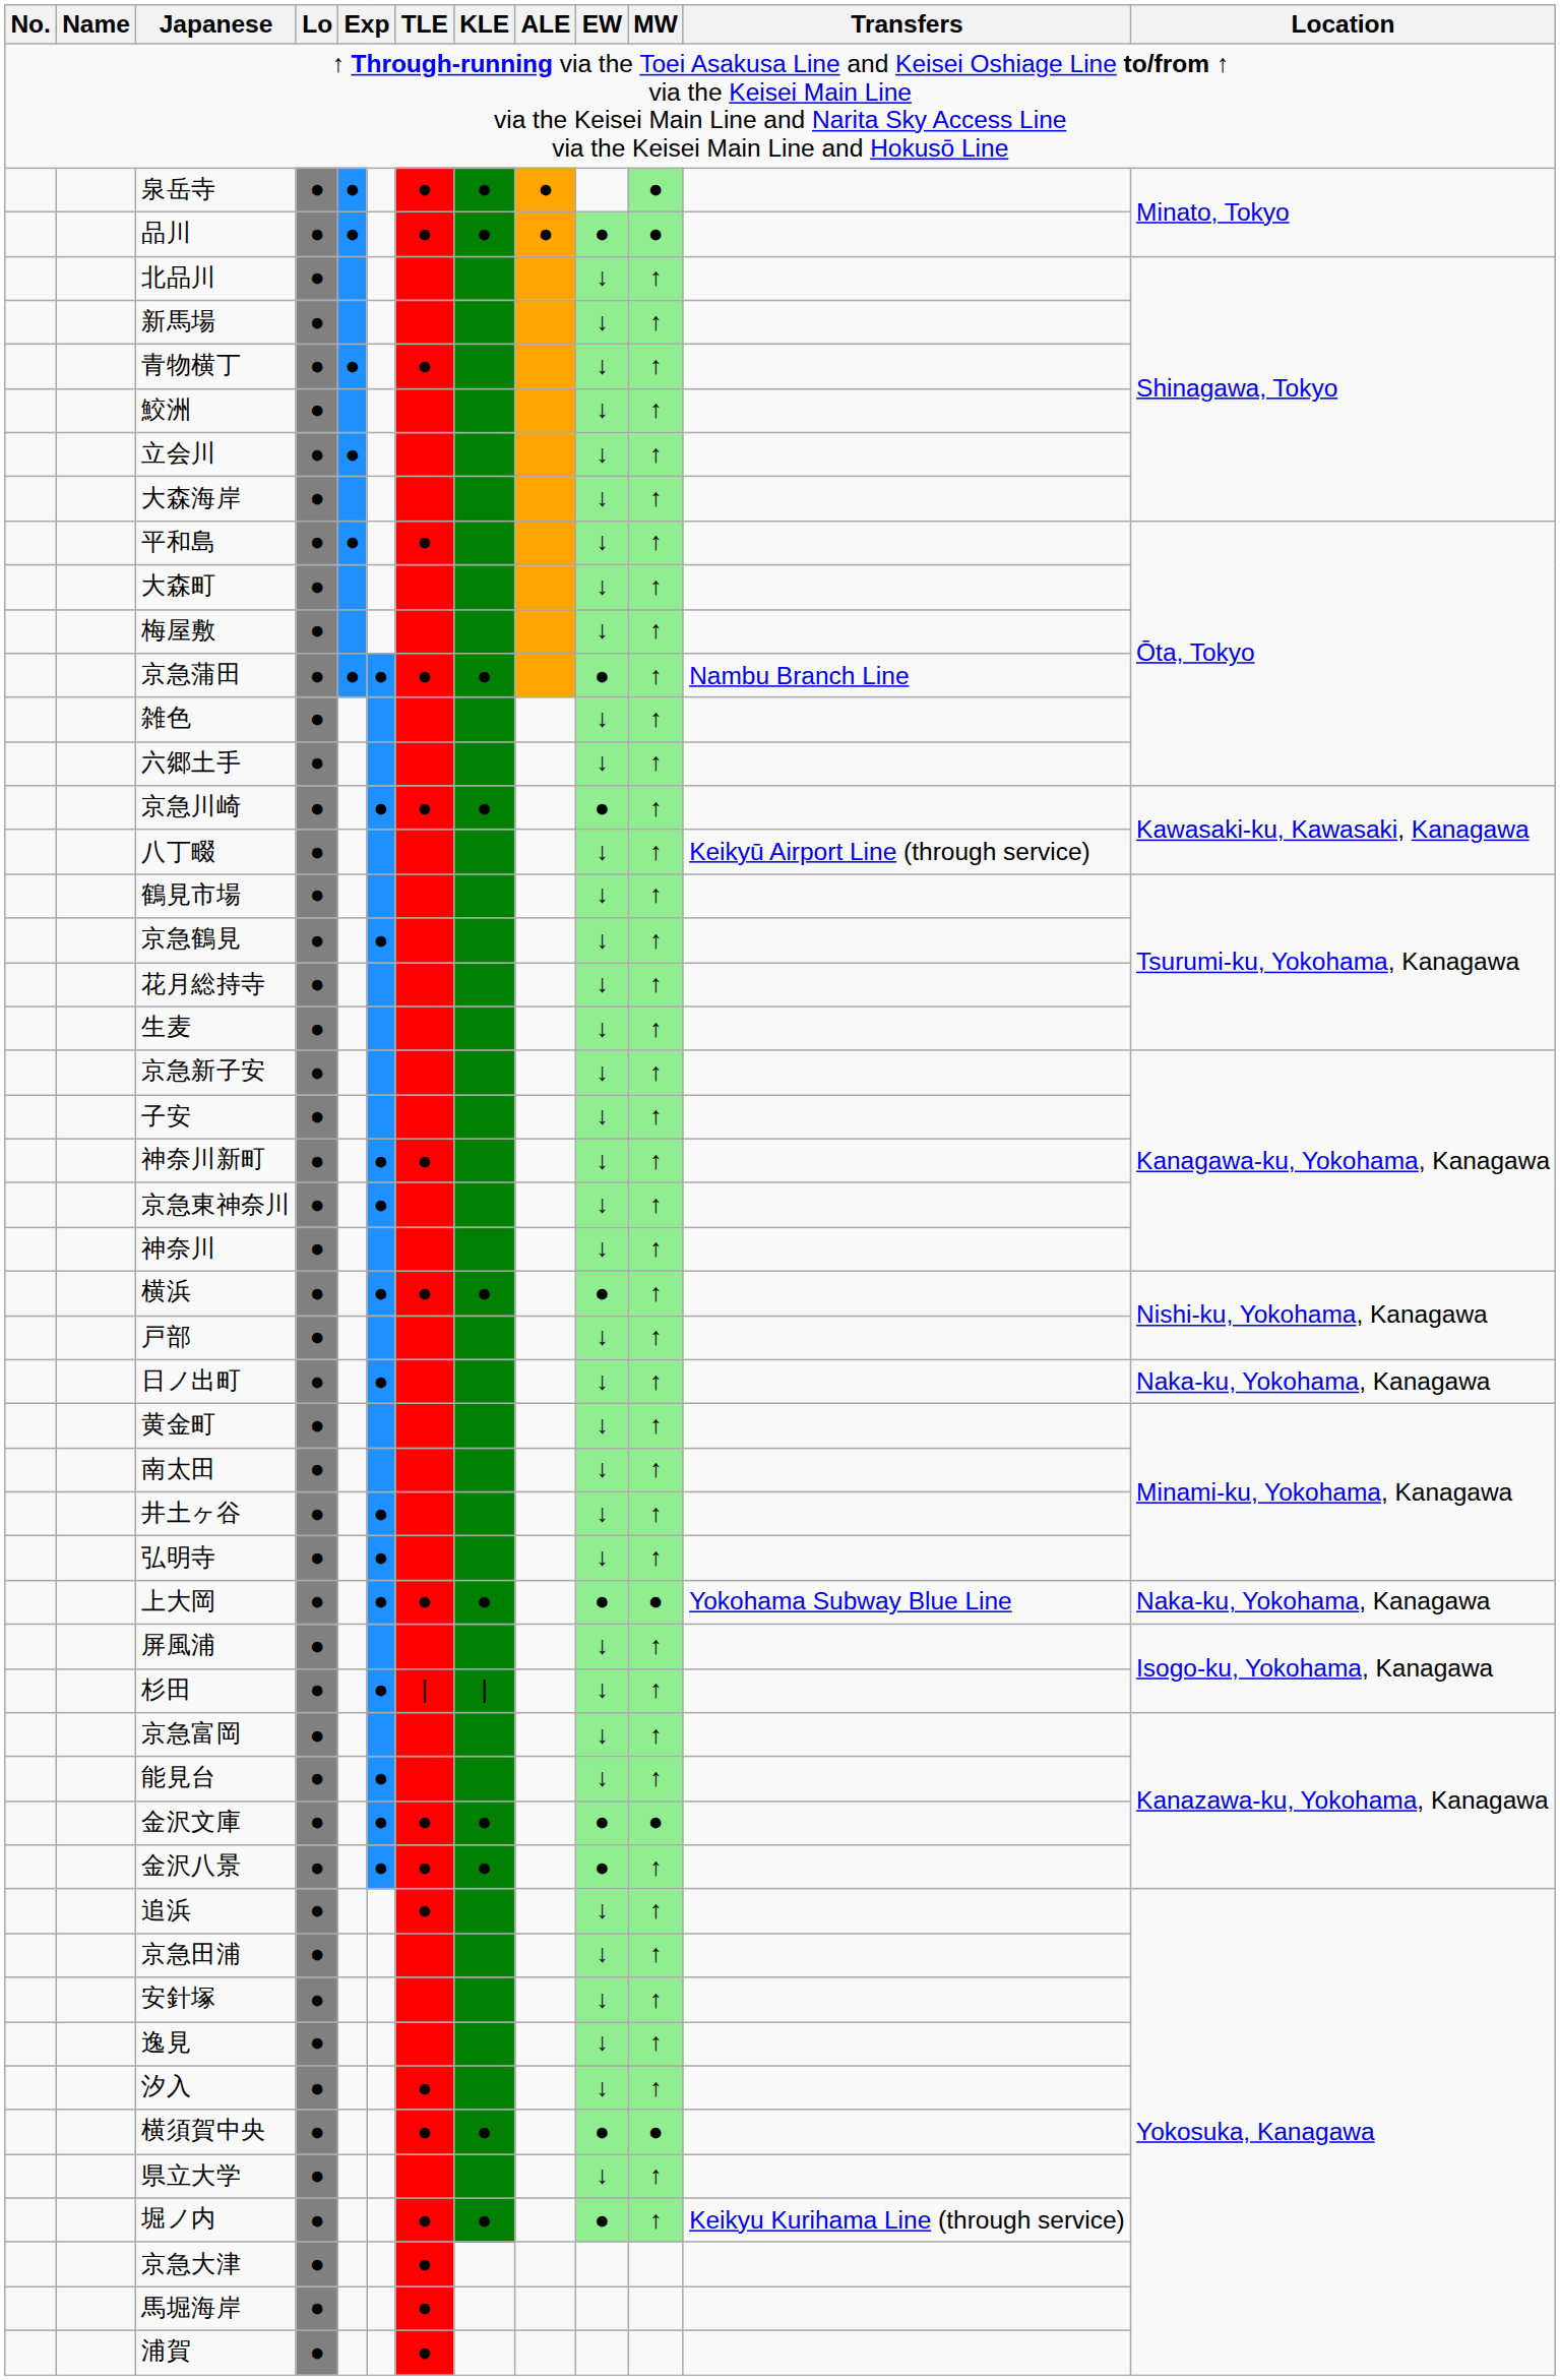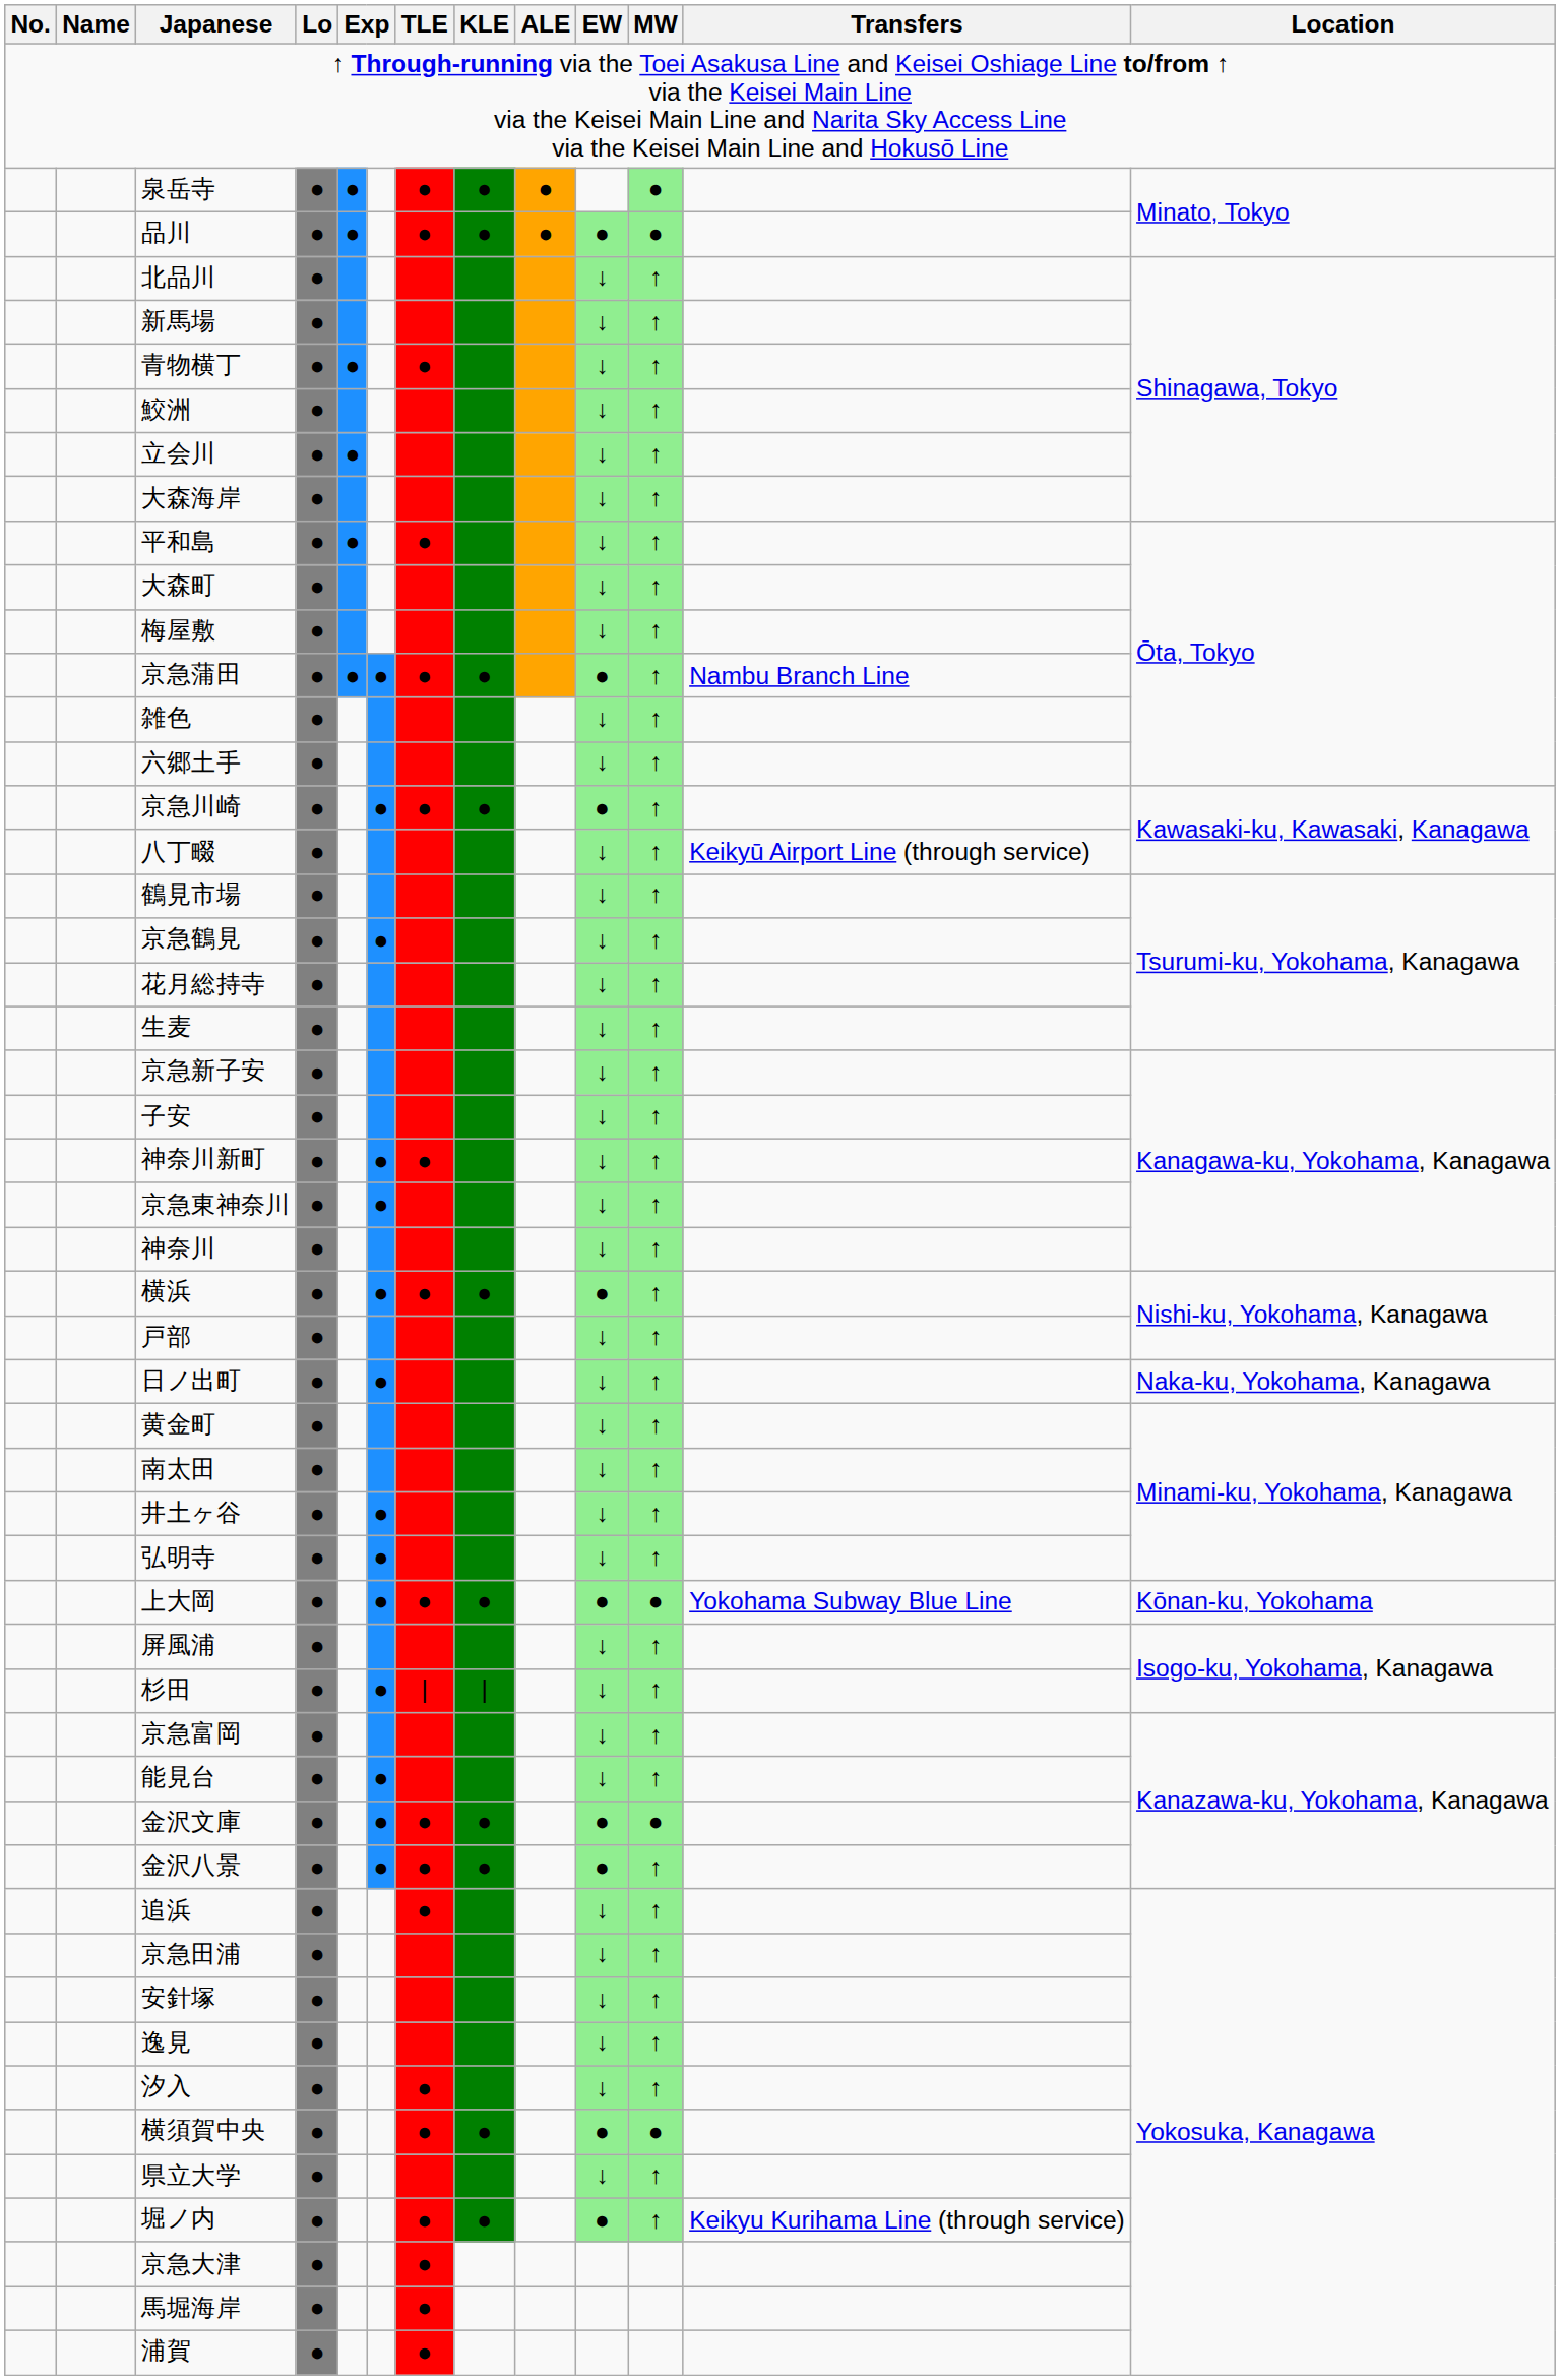上大岡 | Location: Naka-ku, Yokohama, Kanagawa -> Kōnan-ku, Yokohama
